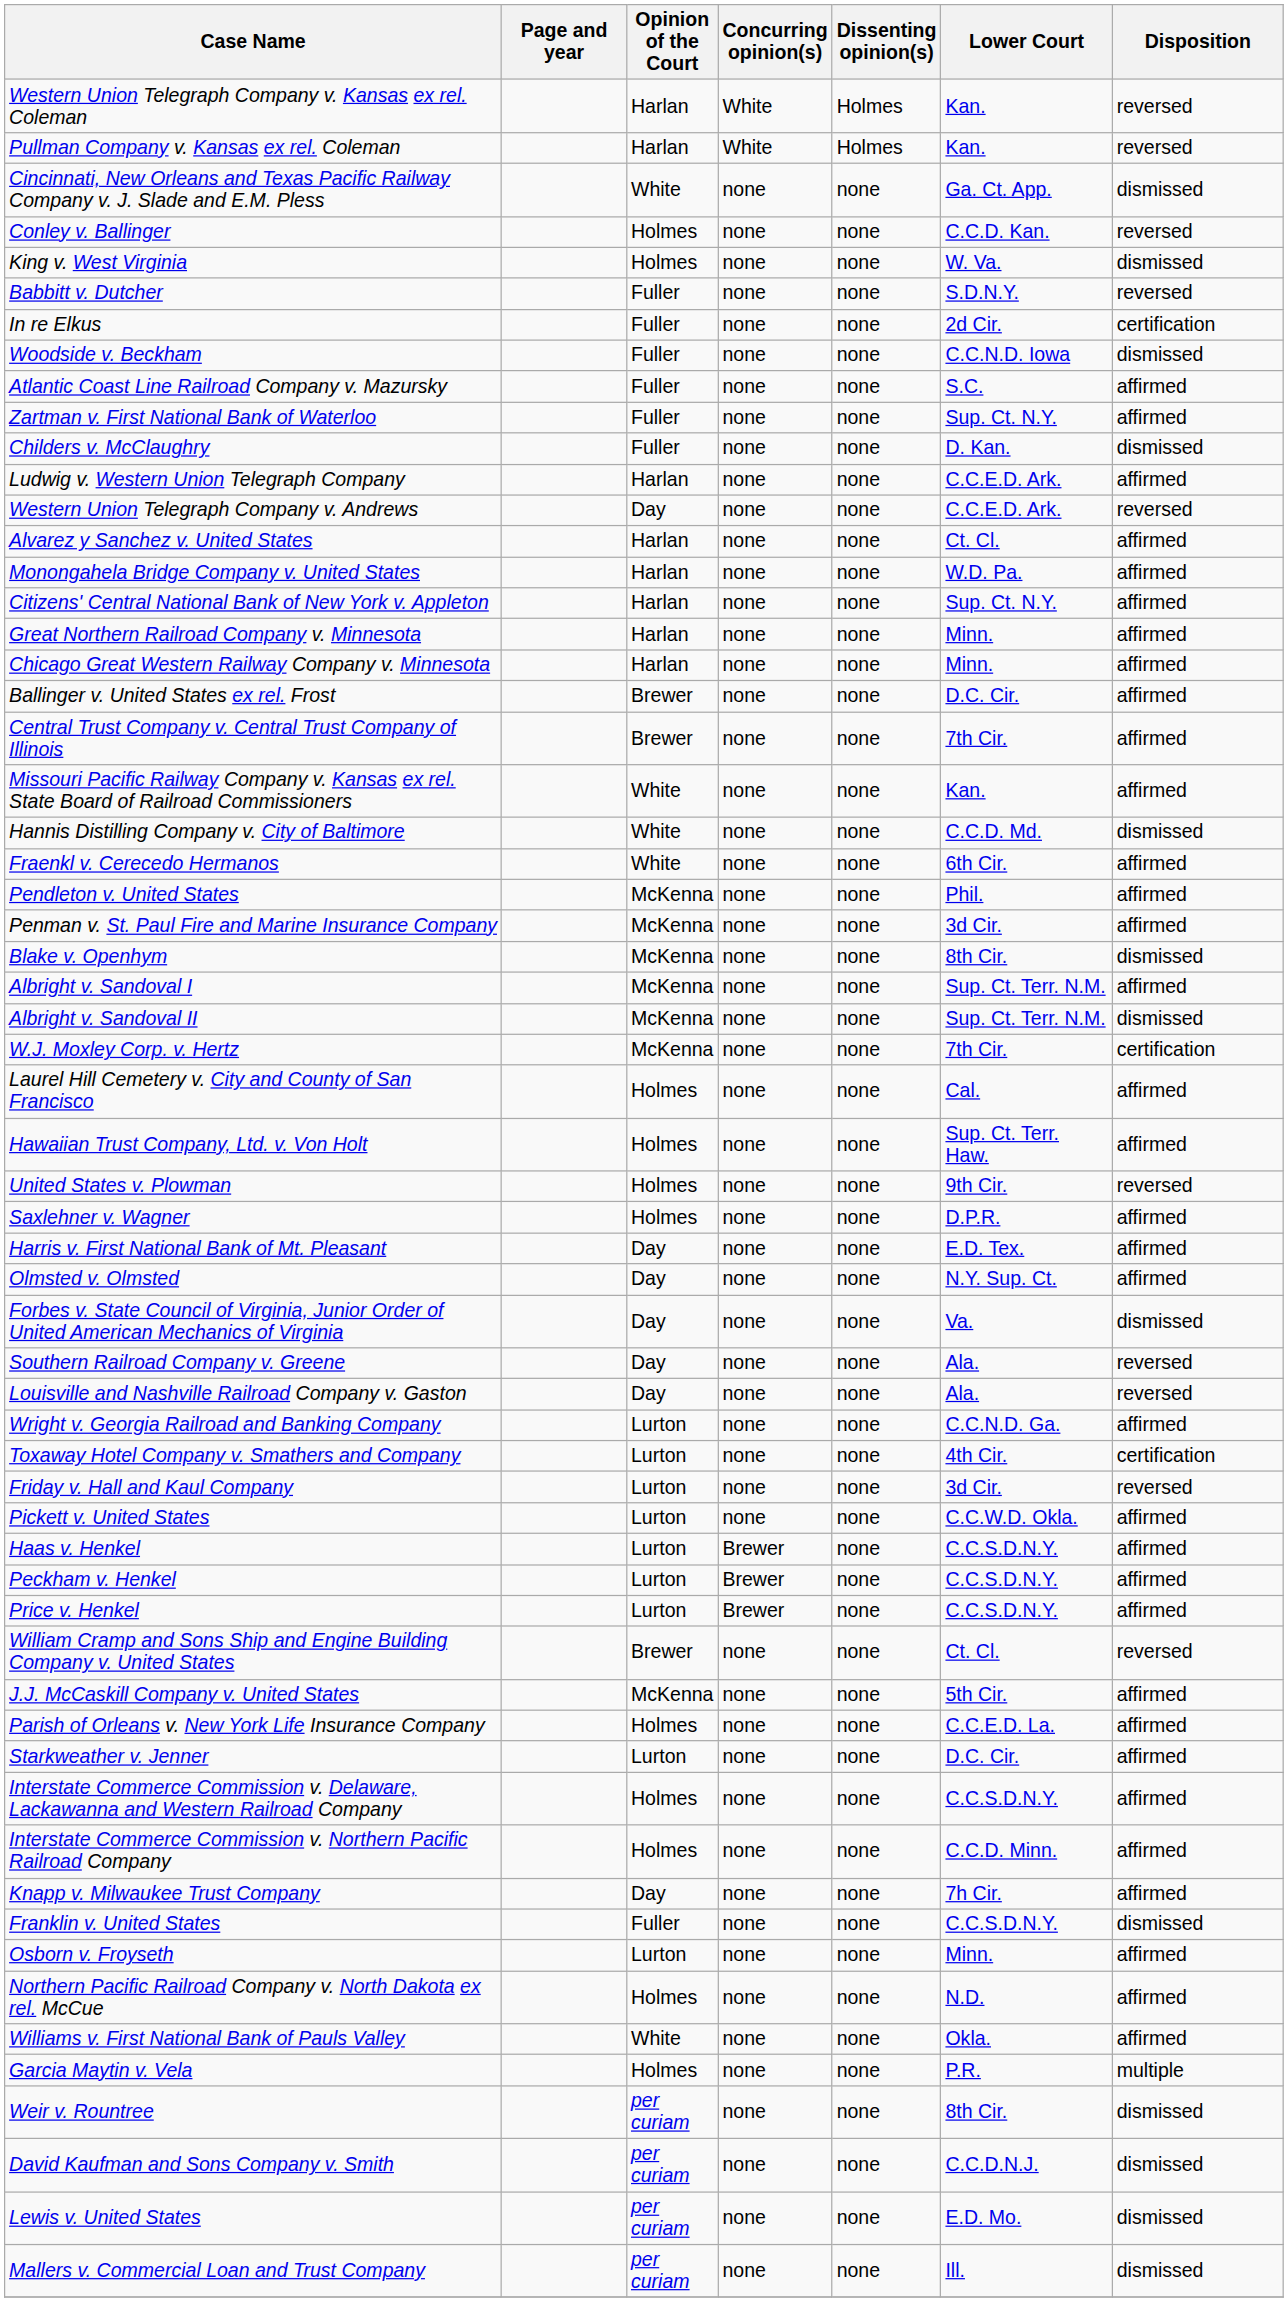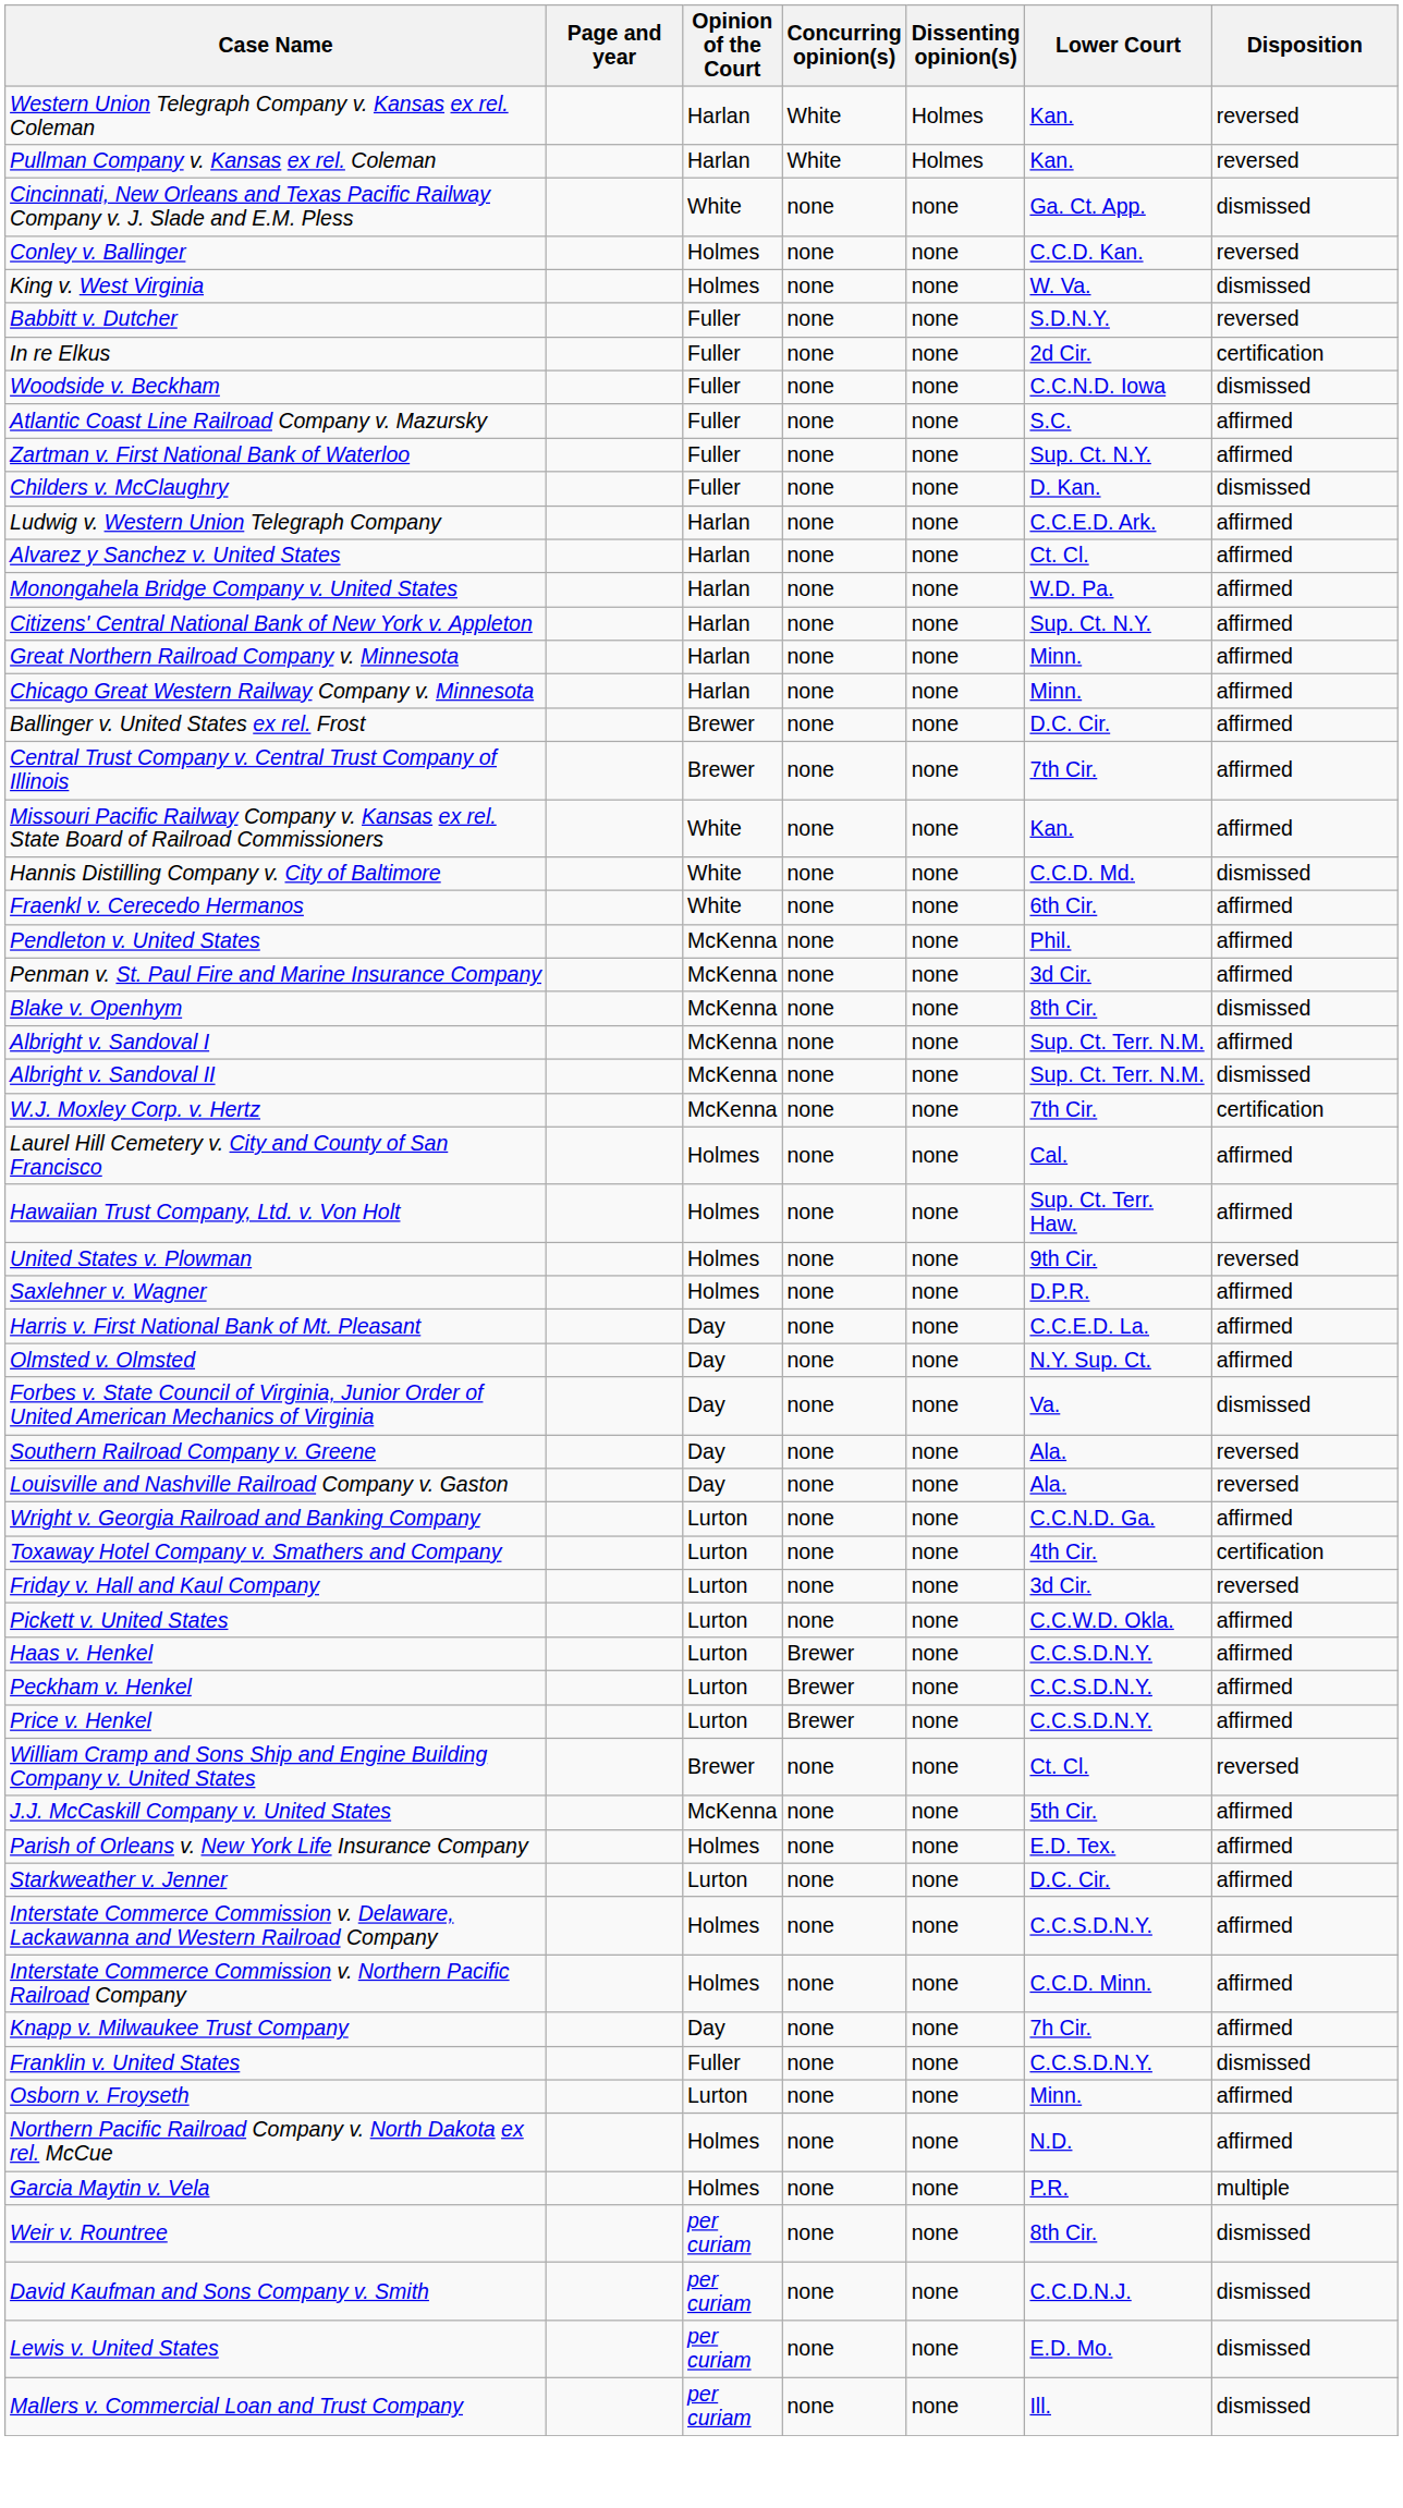- row: Western Union Telegraph Company v. Andrews | Day | none | none | C.C.E.D. Ark. | reversed
Harris v. First National Bank of Mt. Pleasant | Lower Court: E.D. Tex. -> C.C.E.D. La.
Parish of Orleans v. New York Life Insurance Company | Lower Court: C.C.E.D. La. -> E.D. Tex.
- row: Williams v. First National Bank of Pauls Valley | White | none | none | Okla. | affirmed
